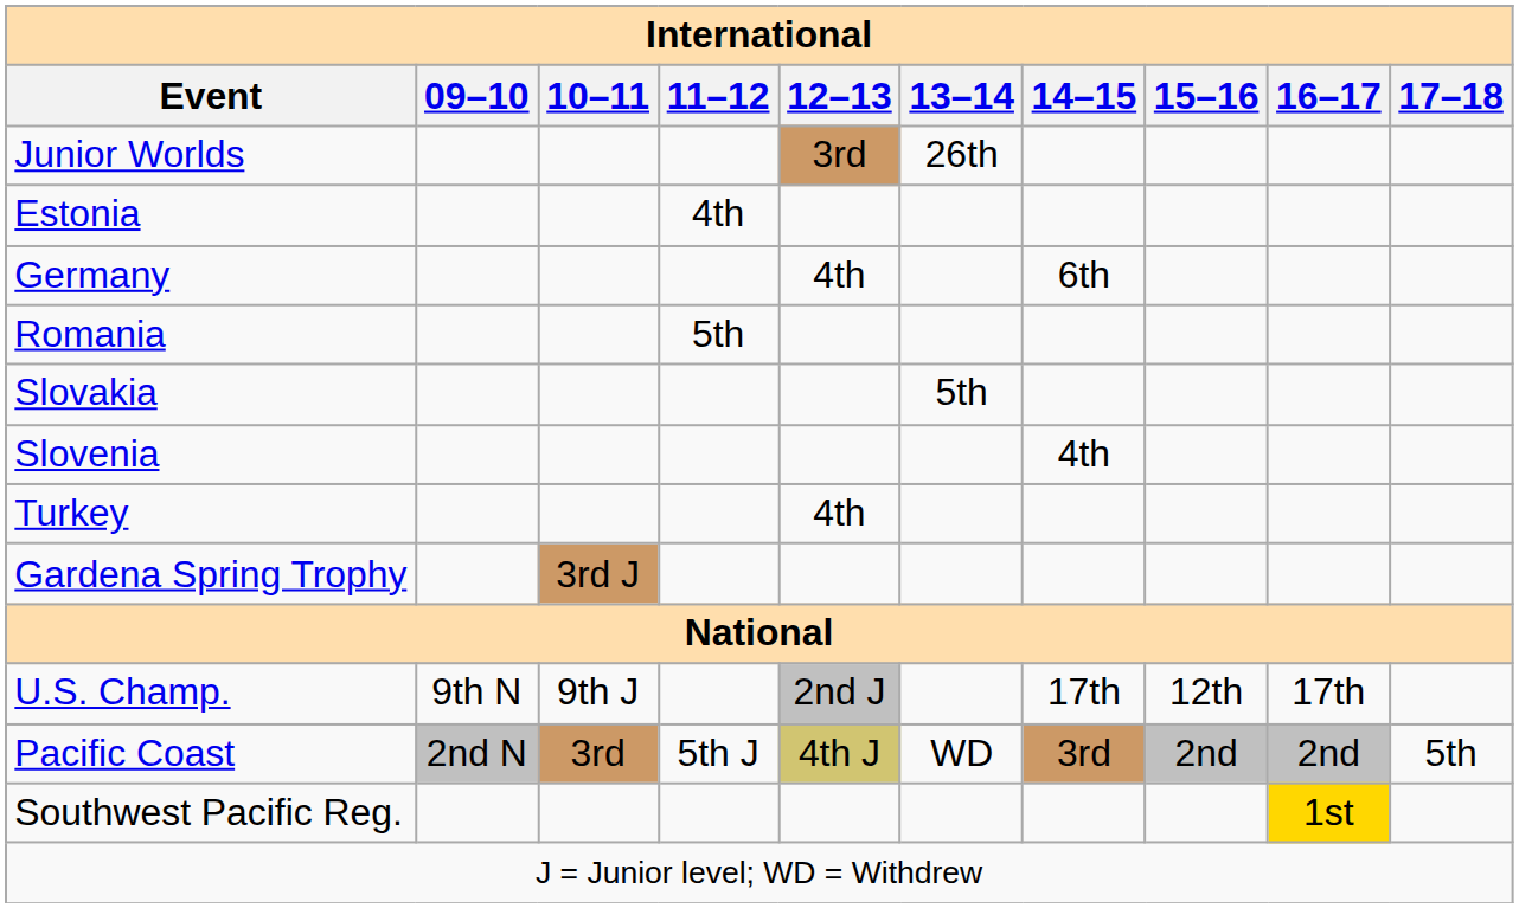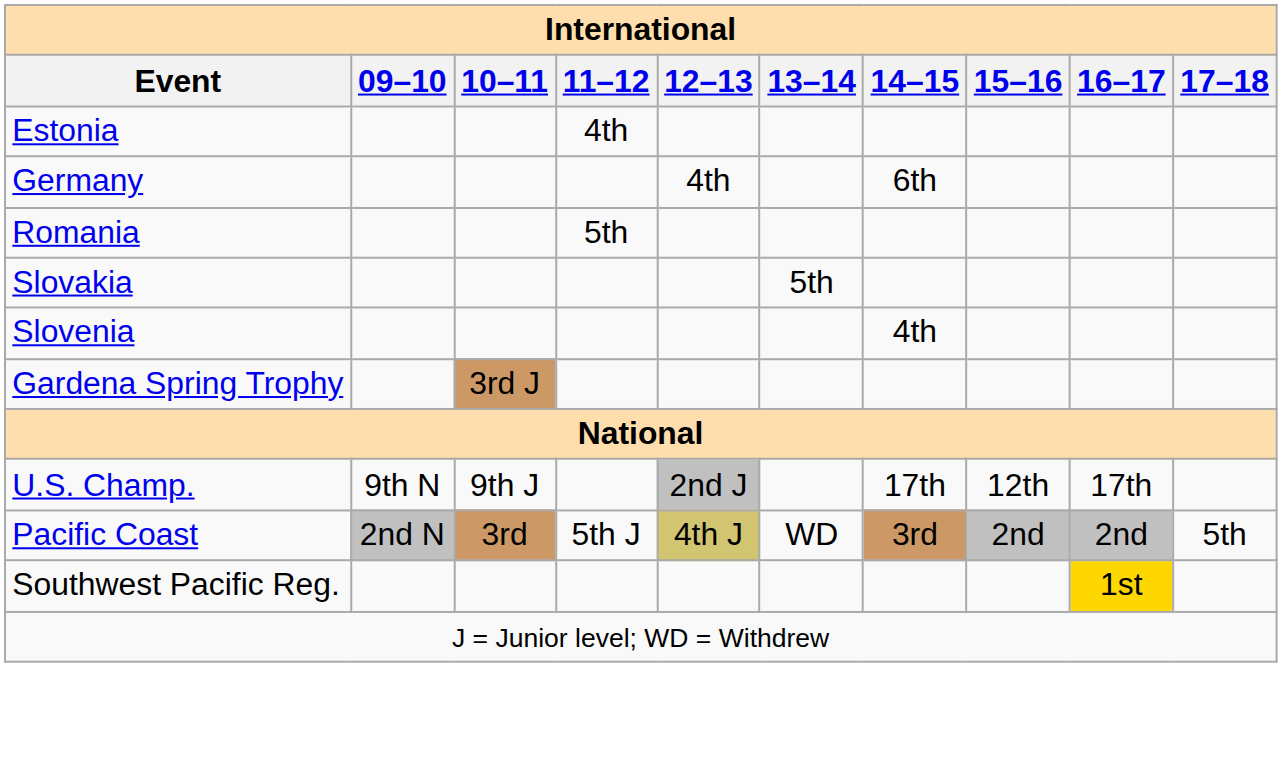- row: Junior Worlds | 3rd | 26th
- row: Turkey | 4th
